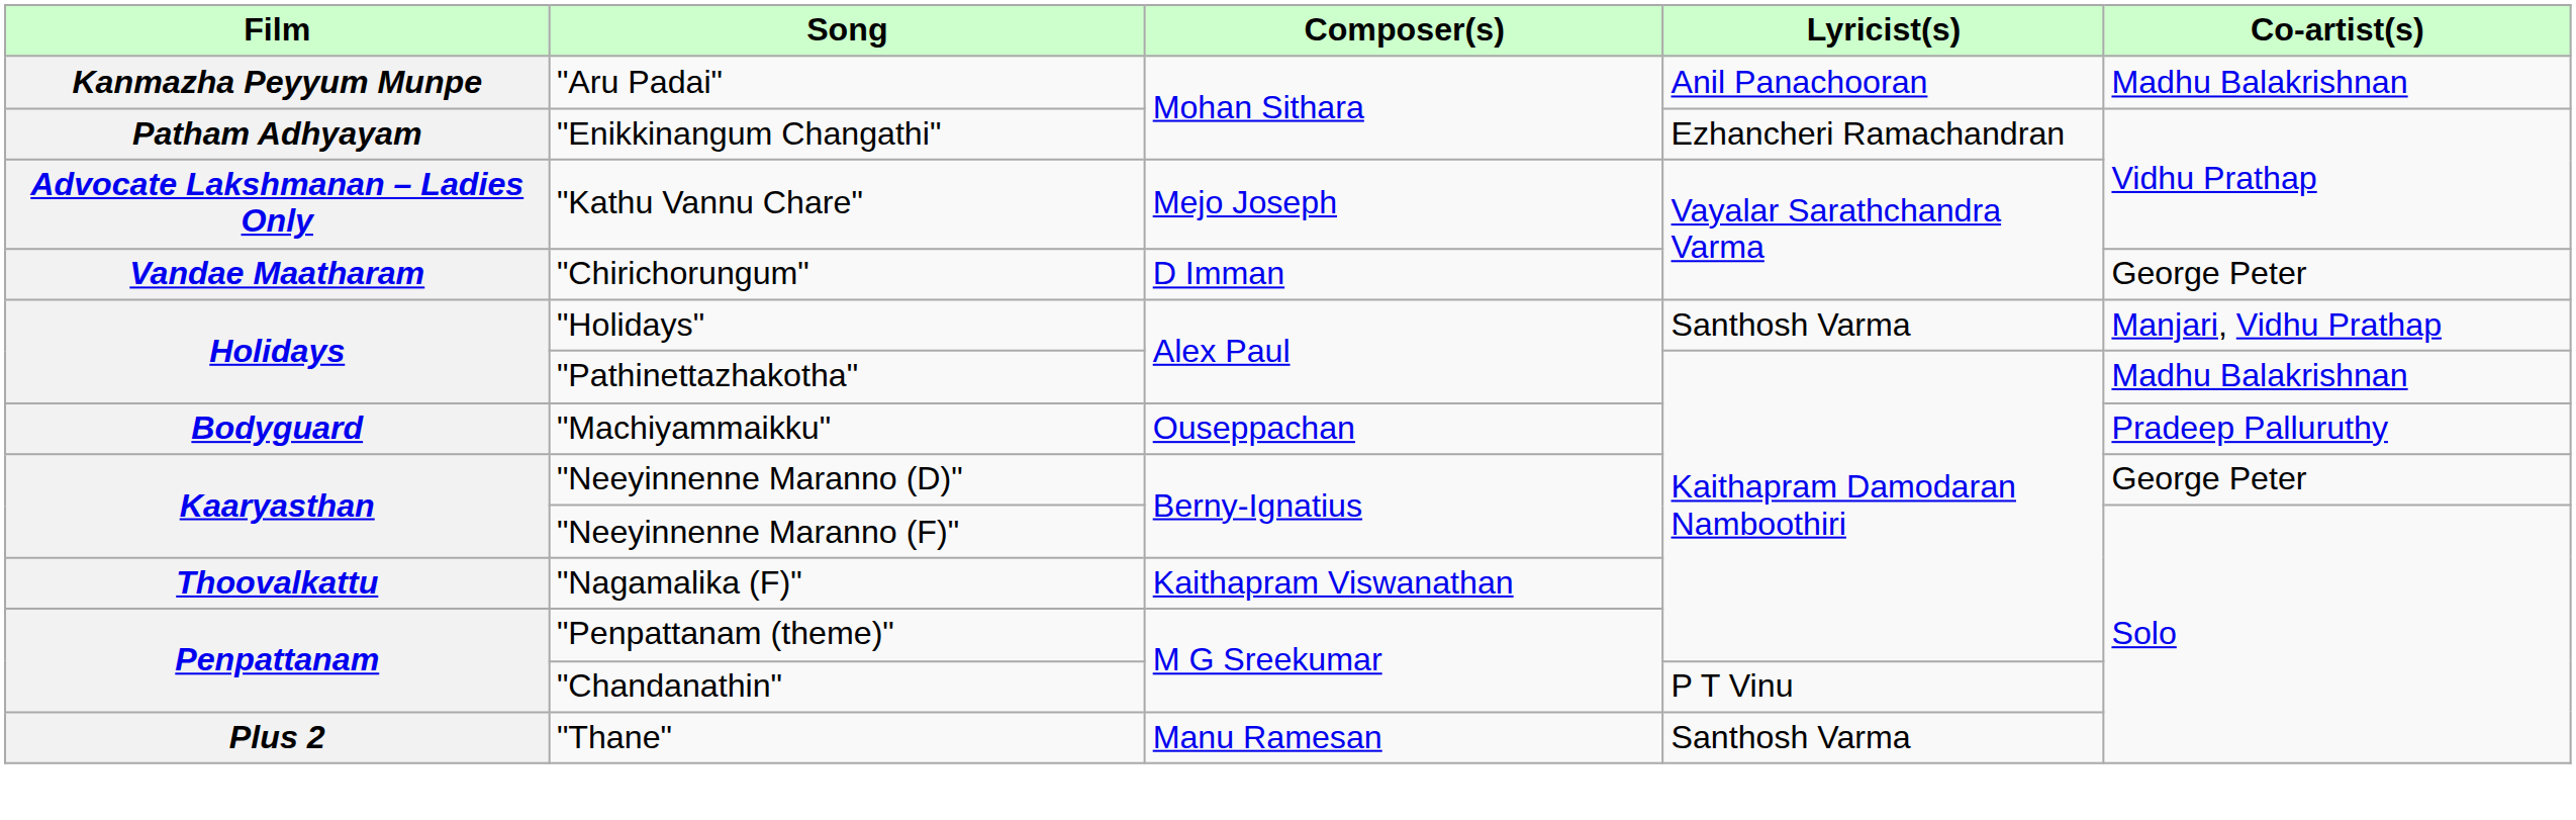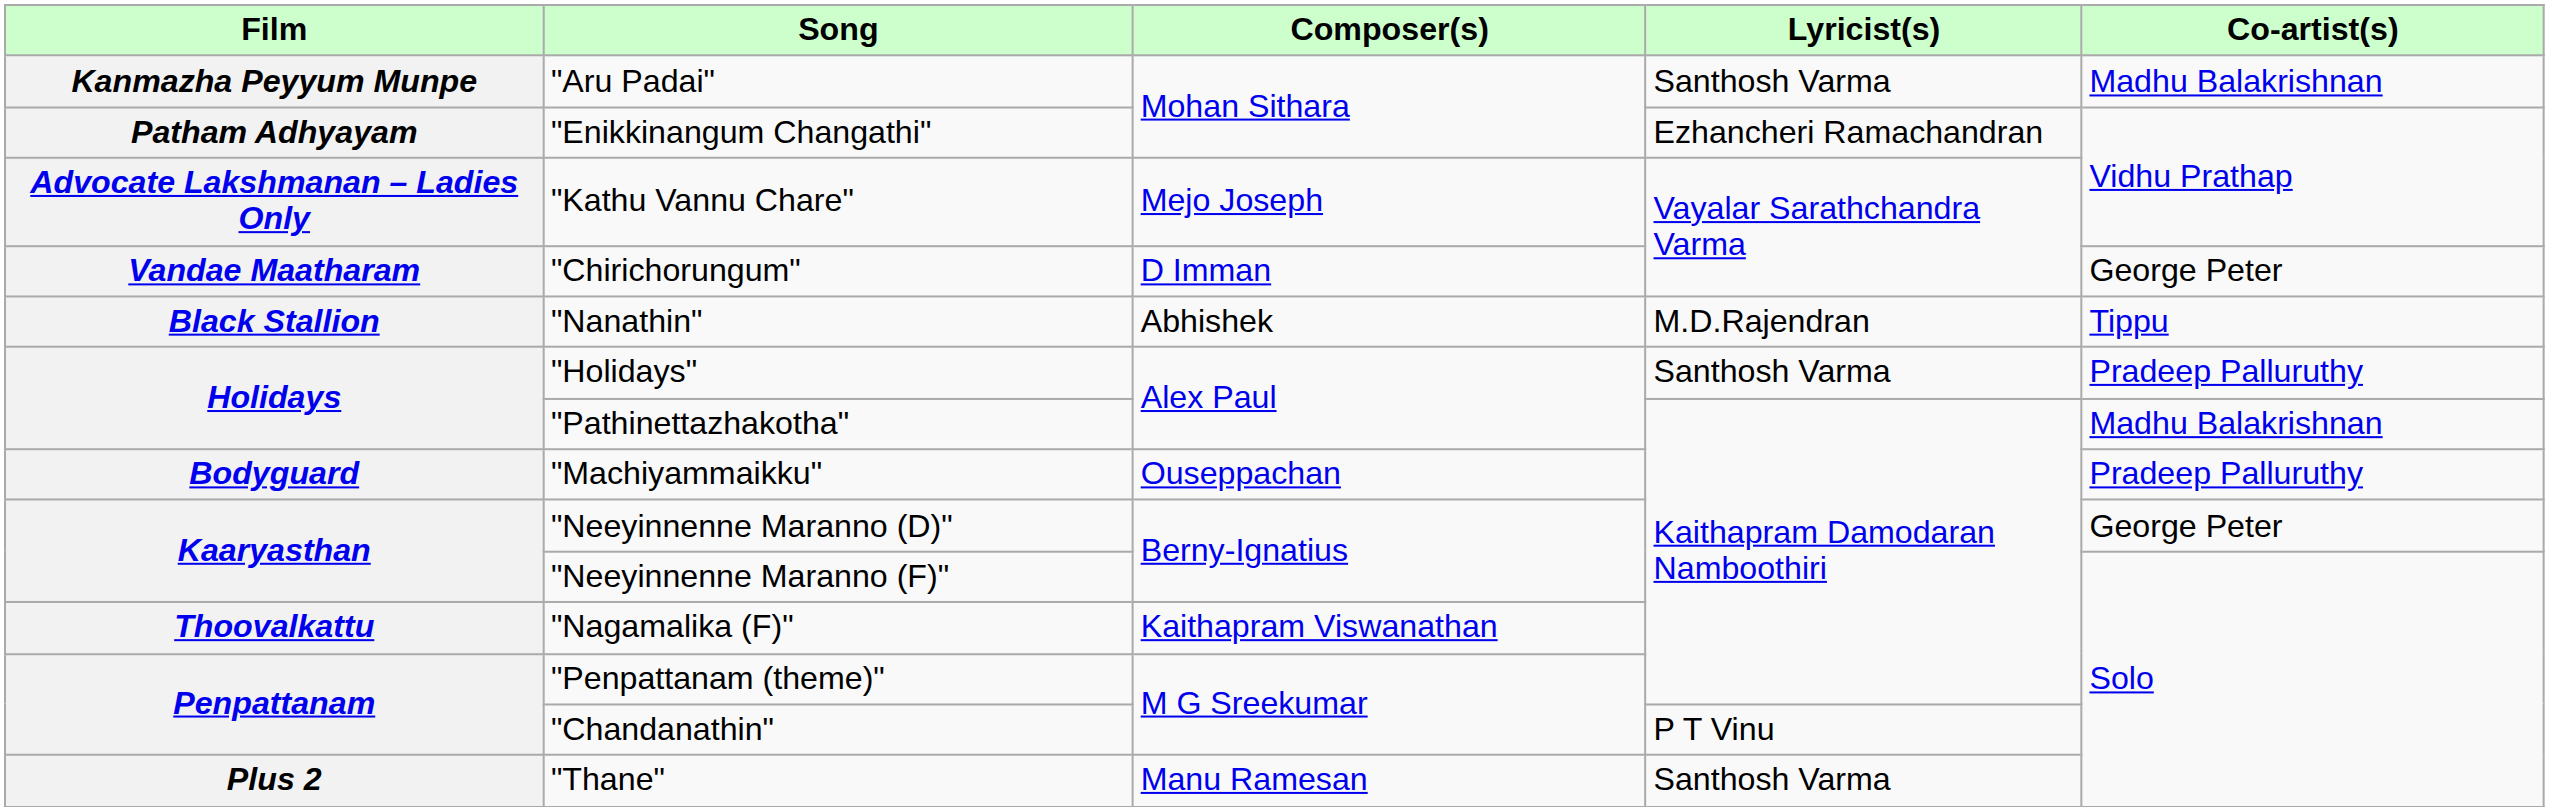"Aru Padai" | Lyricist(s): Anil Panachooran -> Santhosh Varma
+ row: Black Stallion | "Nanathin" | Abhishek | M.D.Rajendran | Tippu
"Holidays" | Co-artist(s): Manjari, Vidhu Prathap -> Pradeep Palluruthy
